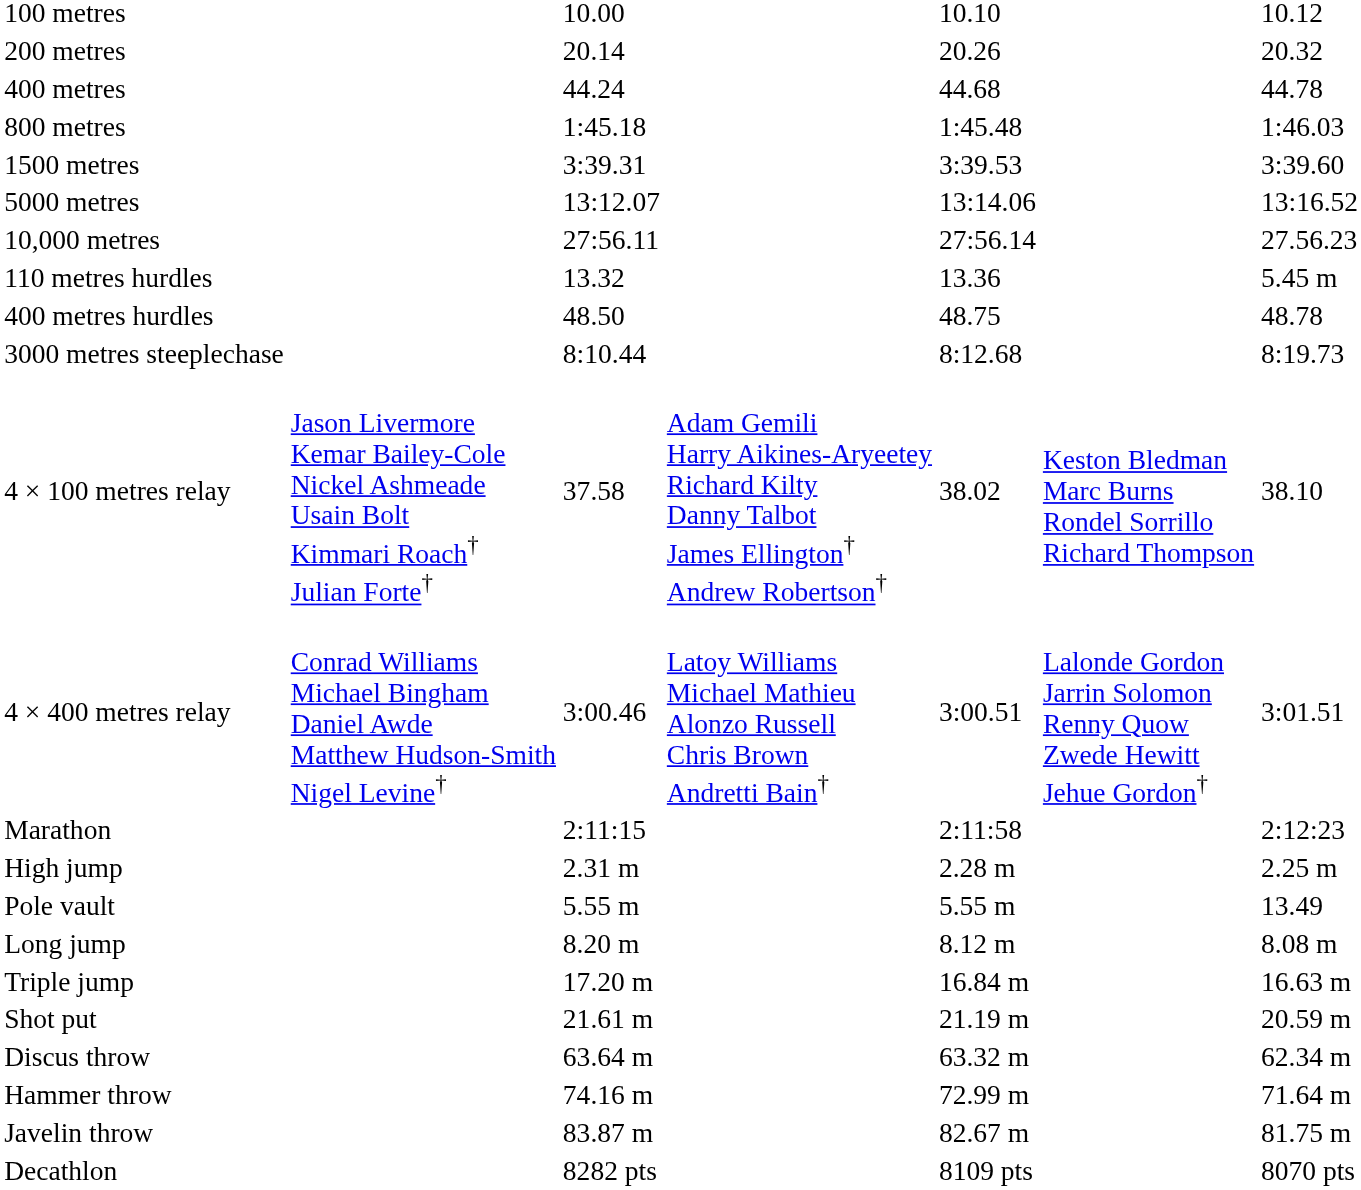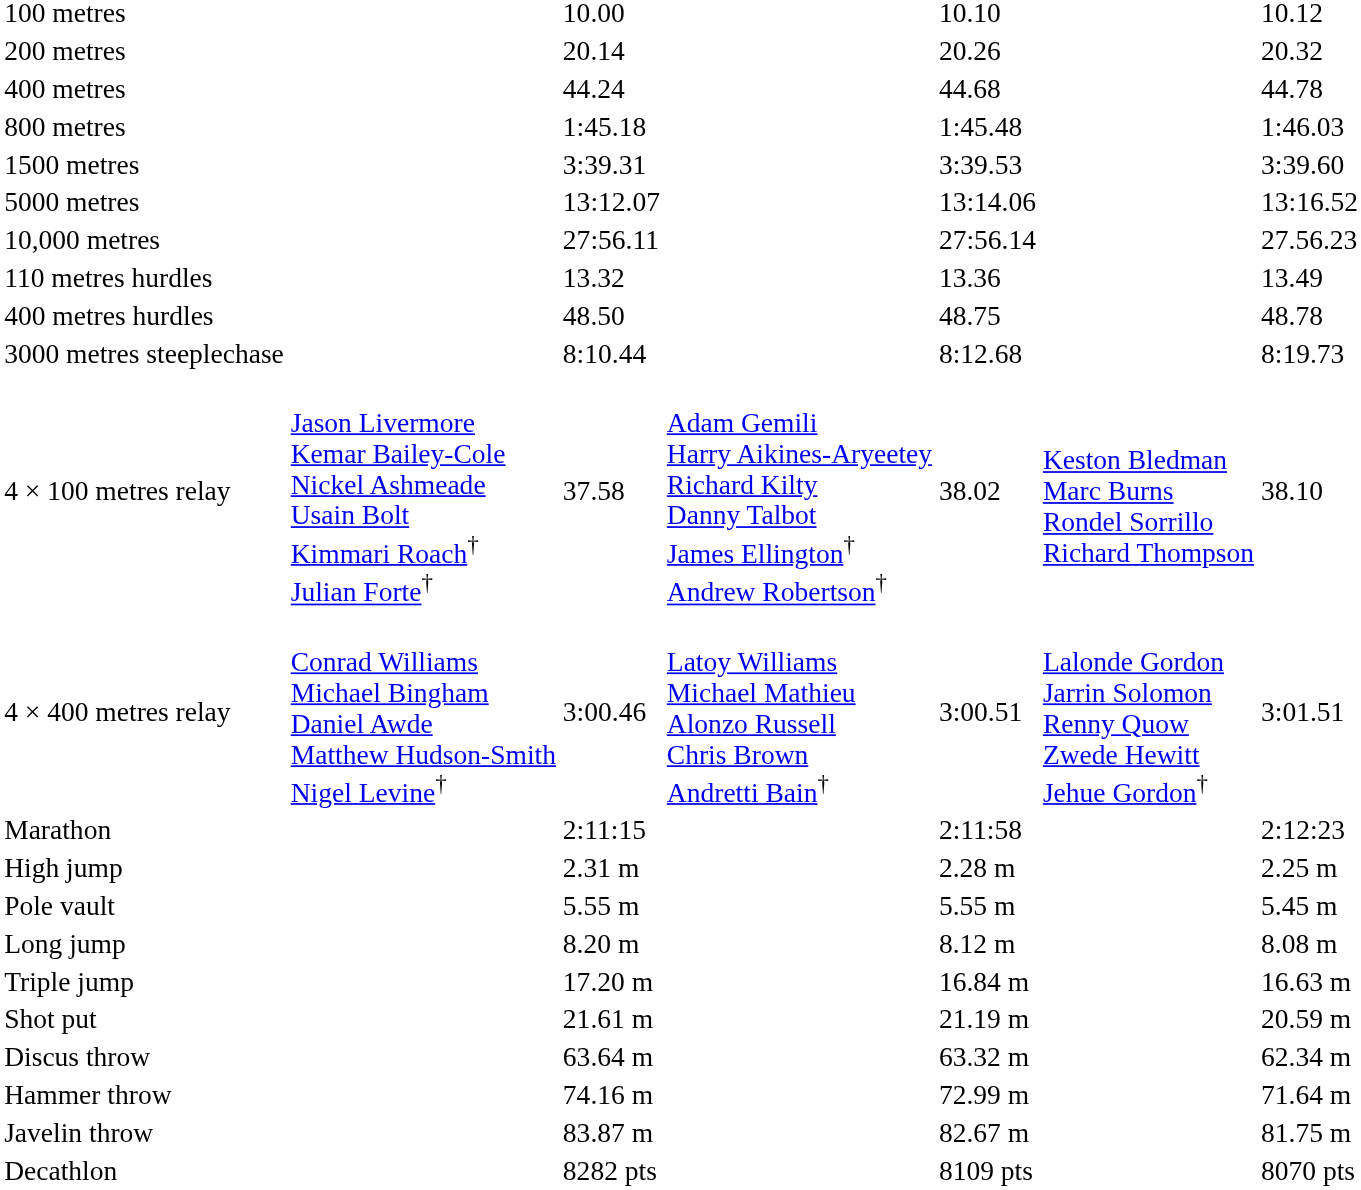110 metres hurdles | column 7: 5.45 m -> 13.49
Pole vault | column 7: 13.49 -> 5.45 m
